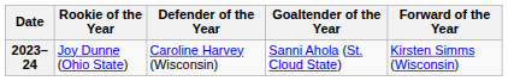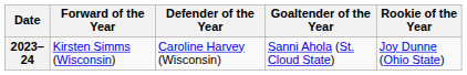columns swapped: Forward of the Year <-> Rookie of the Year
